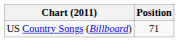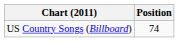US Country Songs (Billboard) | Position: 71 -> 74
